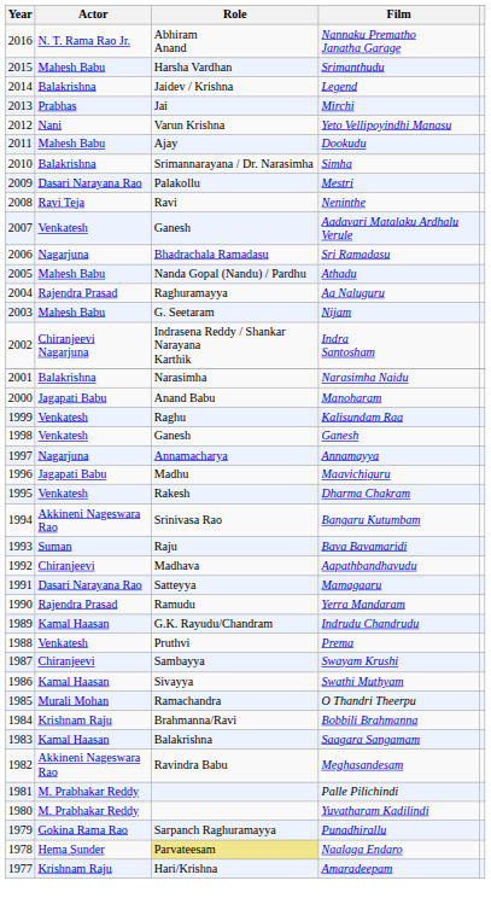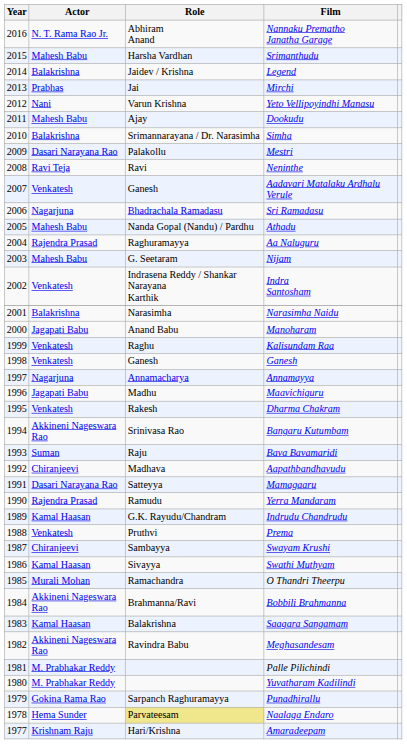Indra Santosham | Actor: Chiranjeevi Nagarjuna -> Venkatesh
Bobbili Brahmanna | Actor: Krishnam Raju -> Akkineni Nageswara Rao
